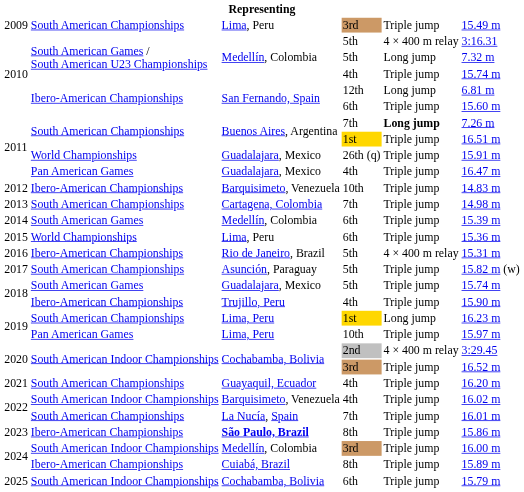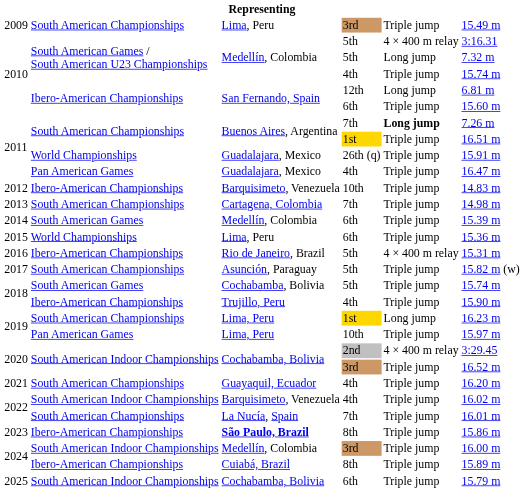2018 / 5th | column 3: Guadalajara, Mexico -> Cochabamba, Bolivia
